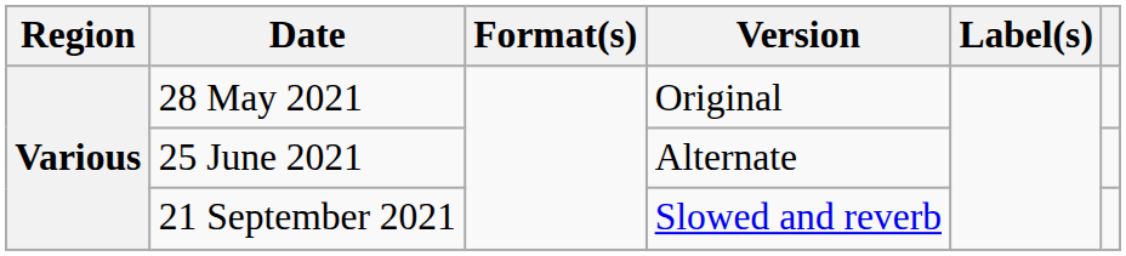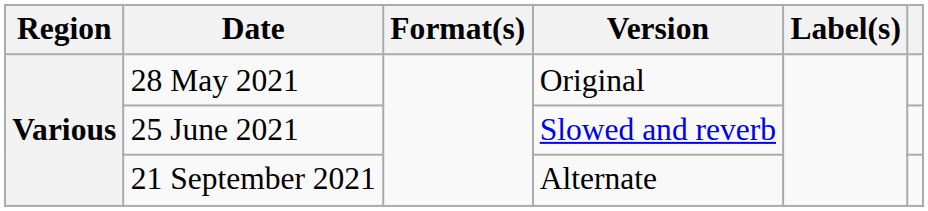25 June 2021 | Version: Alternate -> Slowed and reverb
21 September 2021 | Version: Slowed and reverb -> Alternate
